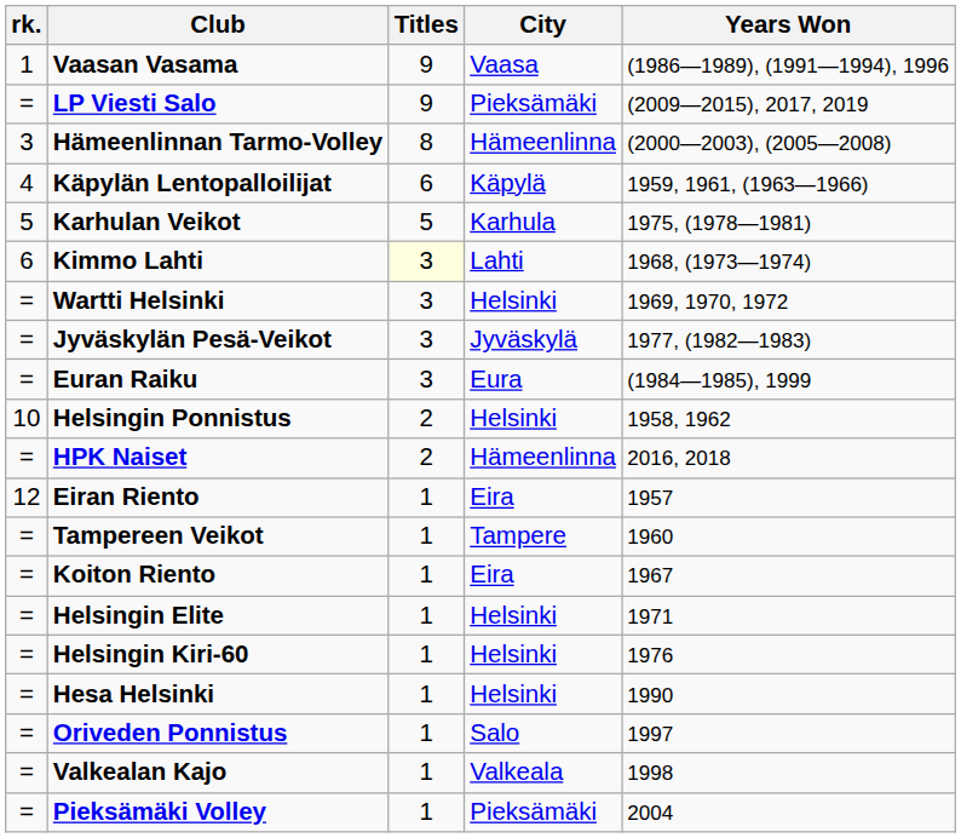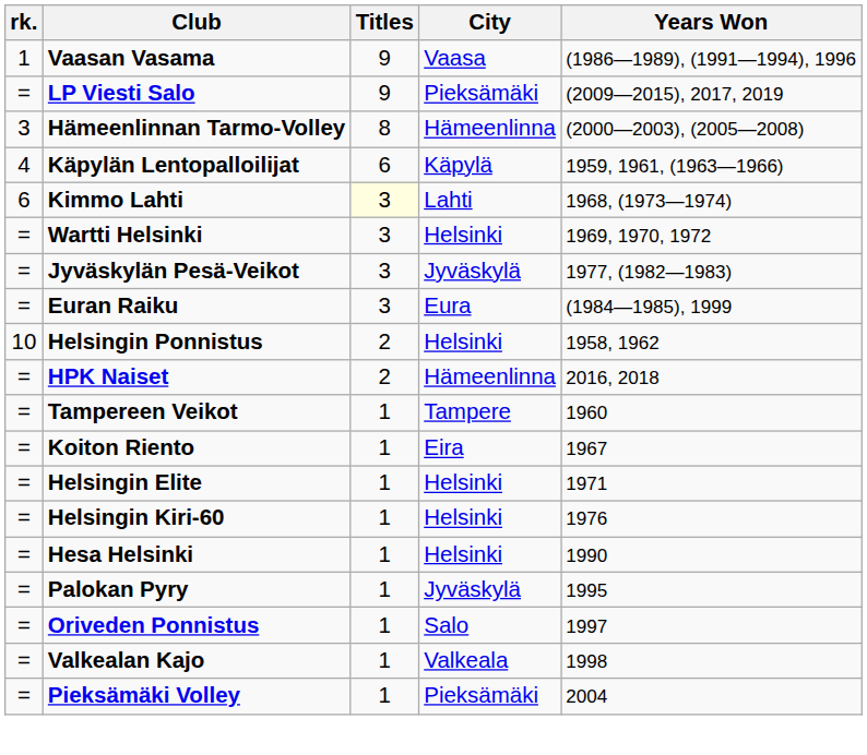- row: 5 | Karhulan Veikot | 5 | Karhula | 1975, (1978—1981)
- row: 12 | Eiran Riento | 1 | Eira | 1957
+ row: = | Palokan Pyry | 1 | Jyväskylä | 1995
